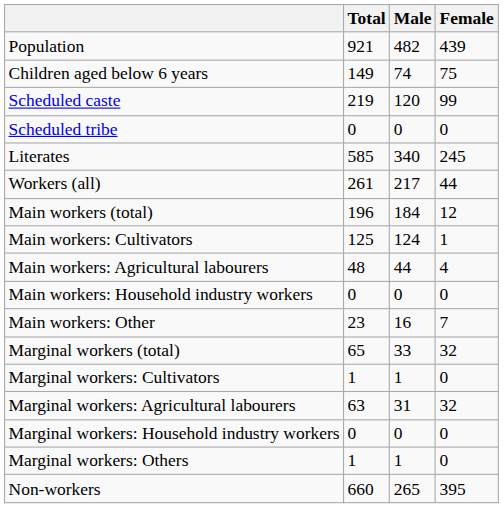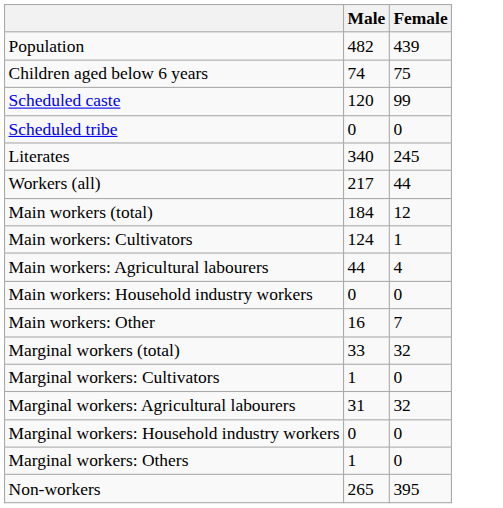- column: Total | 921 | 149 | 219 | 0 | 585 | 261 | 196 | 125 | 48 | 0 | 23 | 65 | 1 | 63 | 0 | 1 | 660
